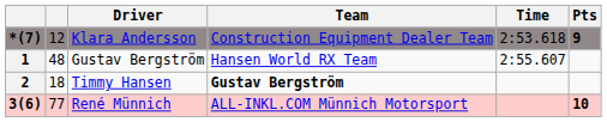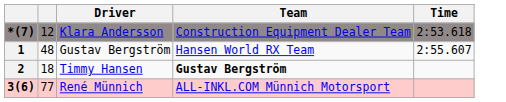- column: Pts | 9 | 10
